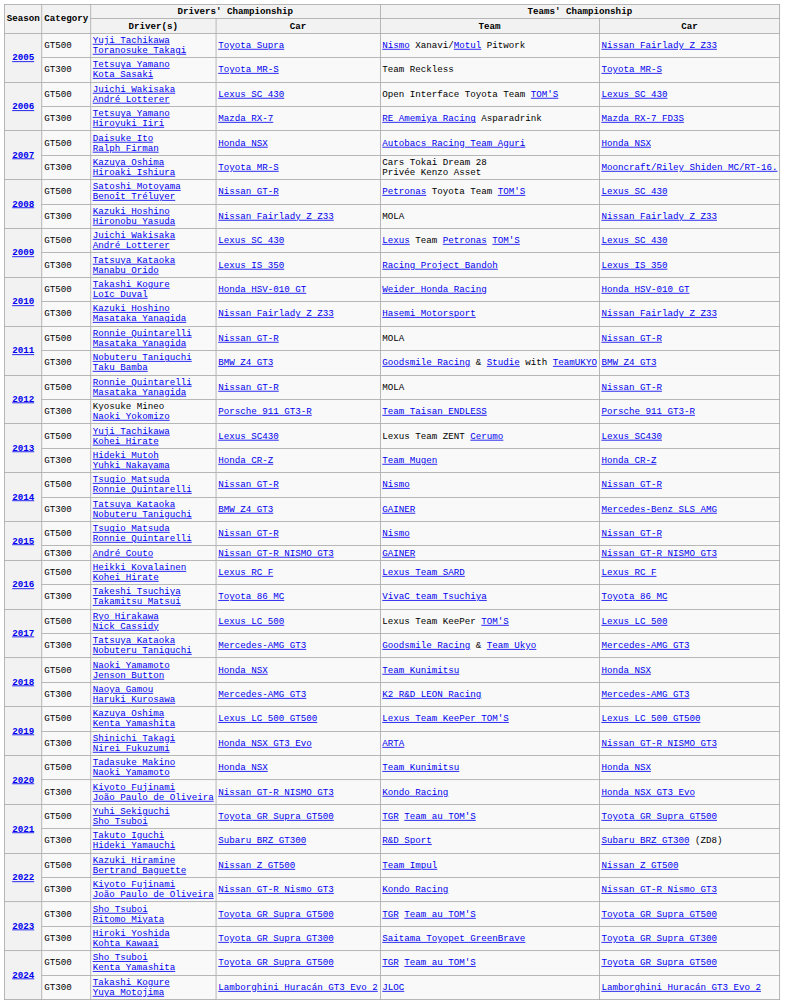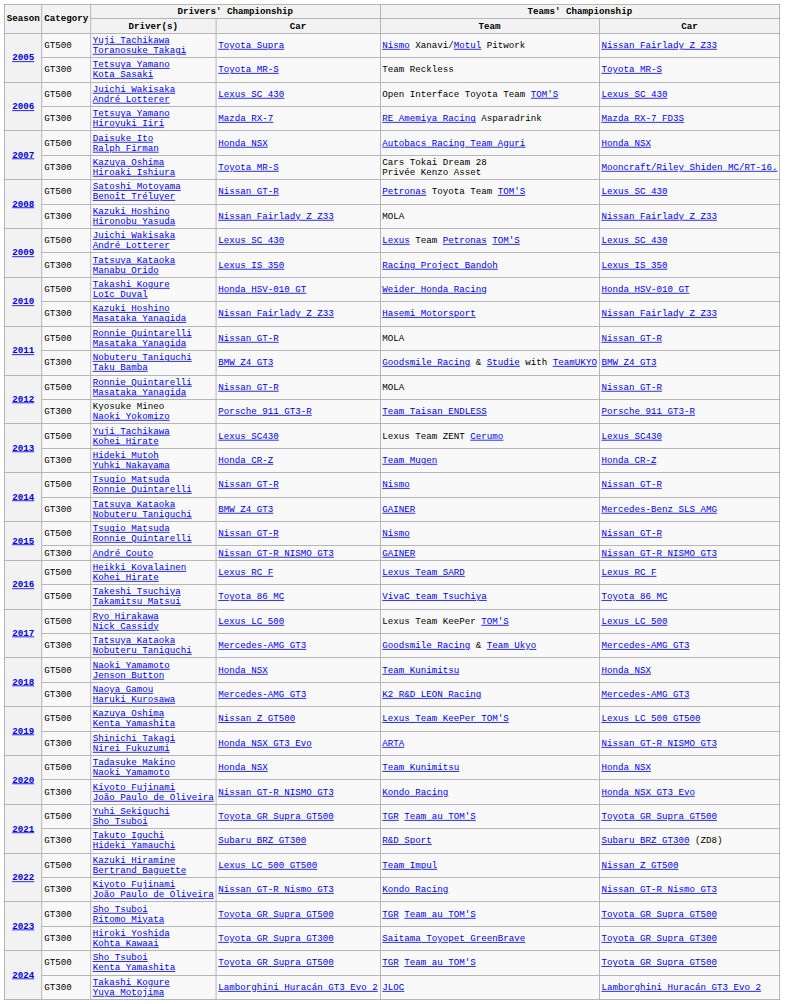Takeshi Tsuchiya Takamitsu Matsui | Category: GT300 -> GT500
Kazuya Oshima Kenta Yamashita | Drivers' Championship / Car: Lexus LC 500 GT500 -> Nissan Z GT500
Kazuki Hiramine Bertrand Baguette | Drivers' Championship / Car: Nissan Z GT500 -> Lexus LC 500 GT500
